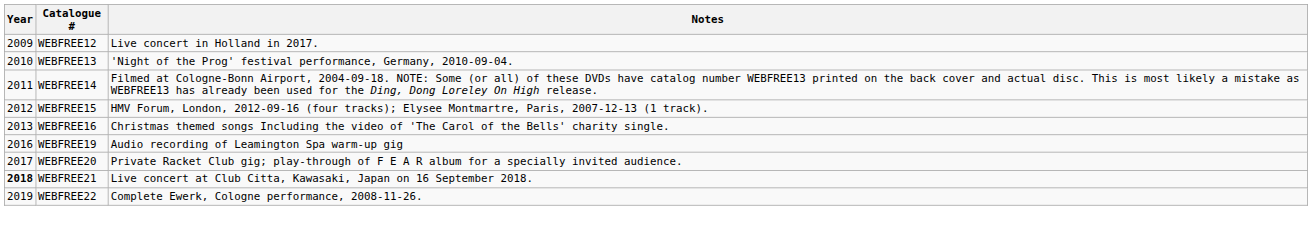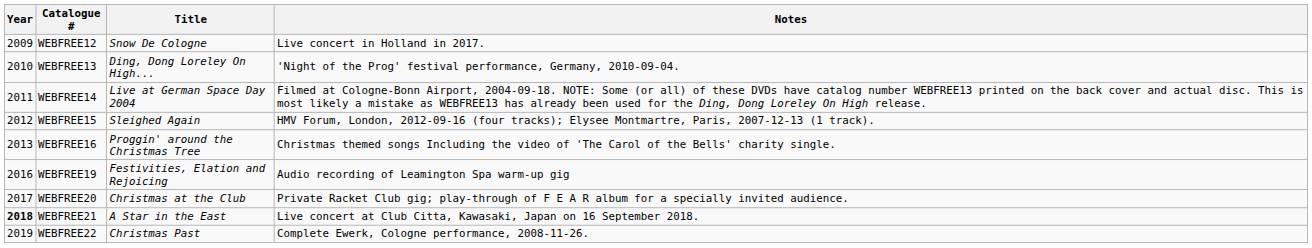+ column: Title | Snow De Cologne | Ding, Dong Loreley On High... | Live at German Space Day 2004 | Sleighed Again | Proggin' around the Christmas Tree | Festivities, Elation and Rejoicing | Christmas at the Club | A Star in the East | Christmas Past
